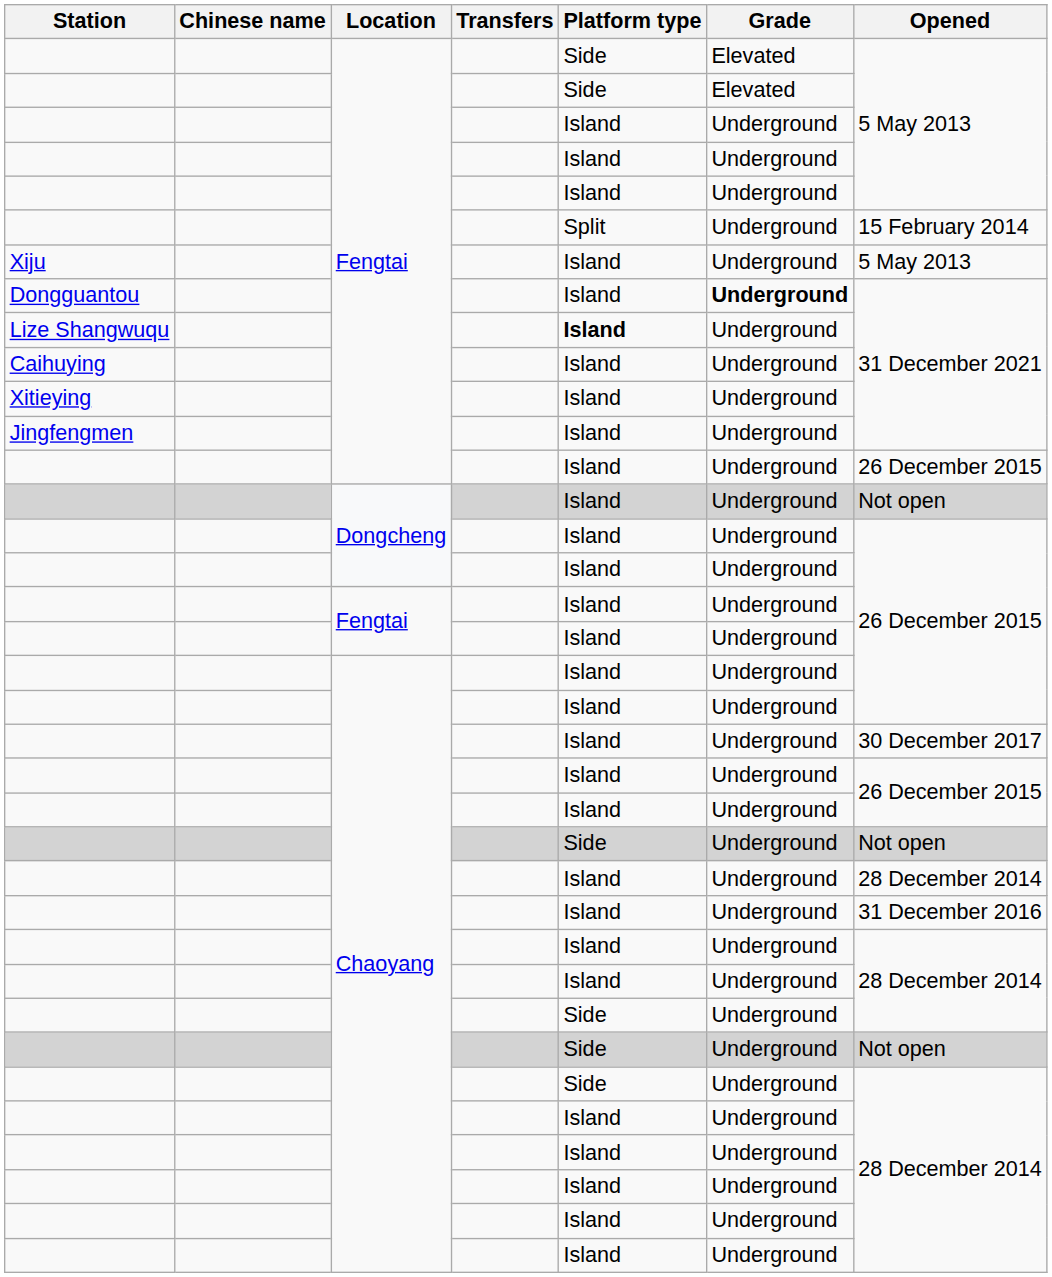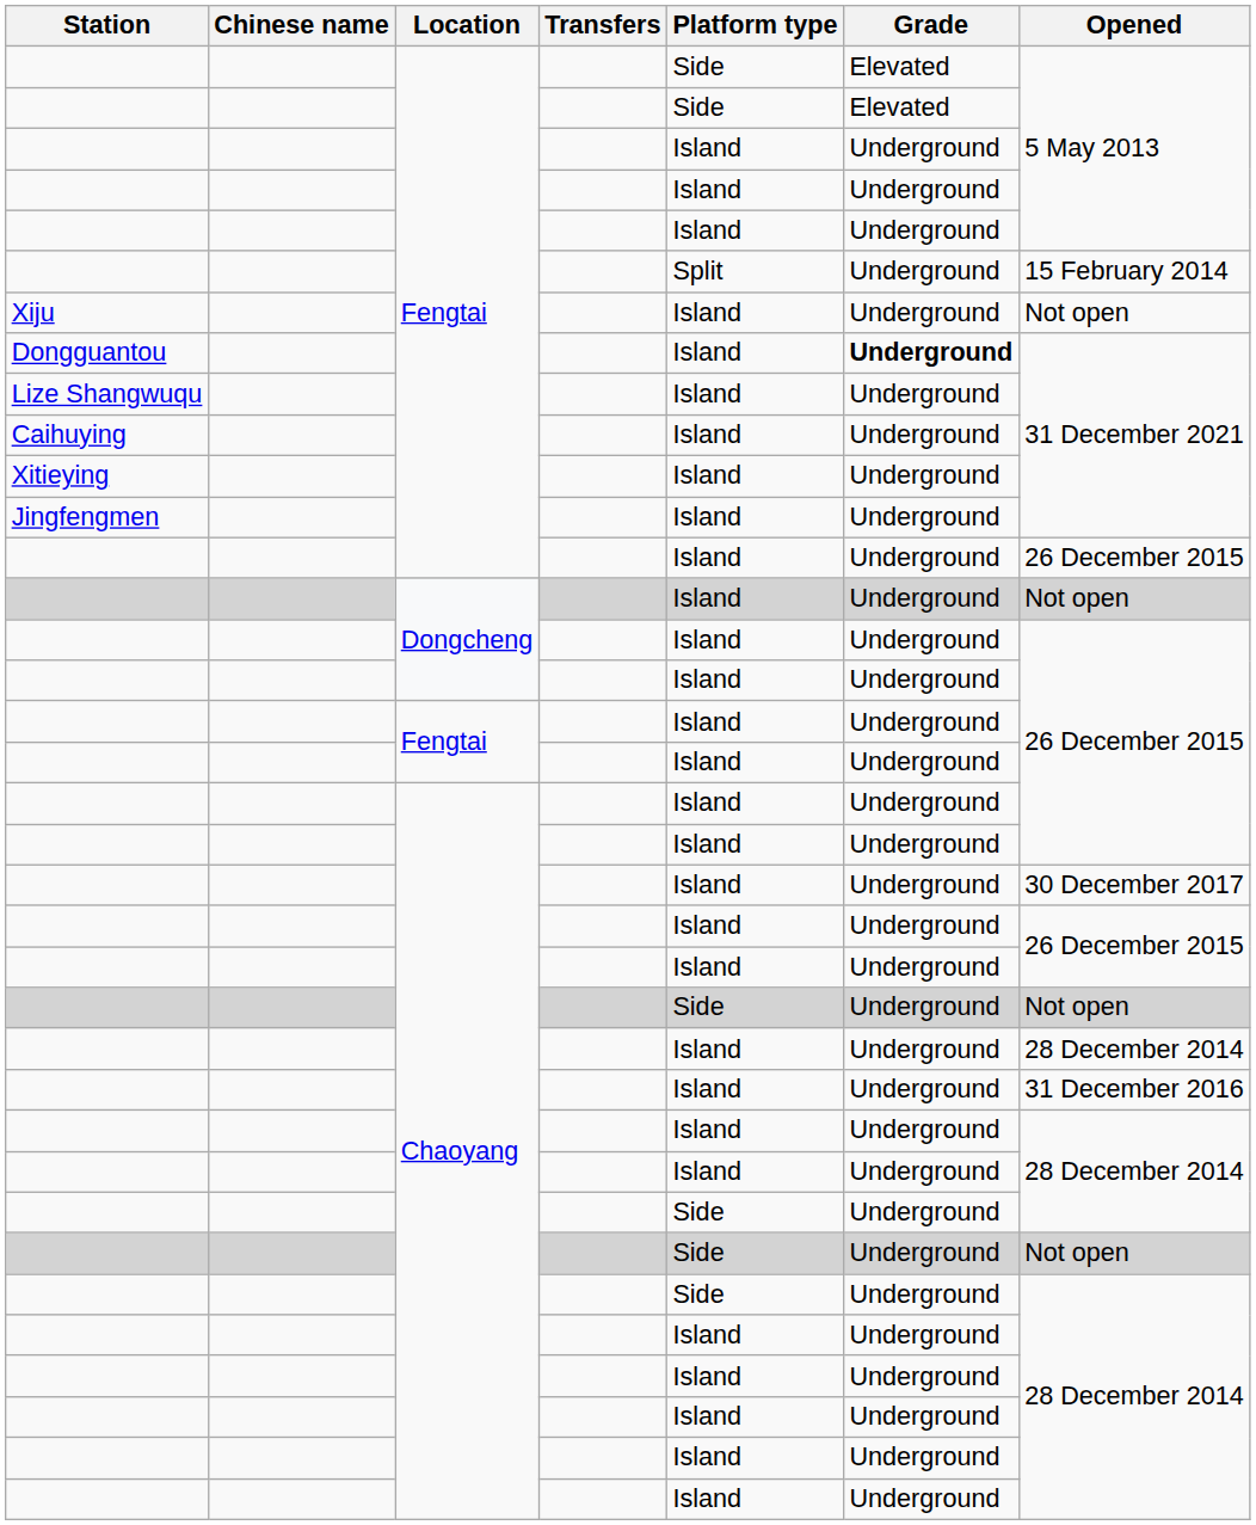Xiju | Opened: 5 May 2013 -> Not open
Lize Shangwuqu | Platform type: bold -> normal
